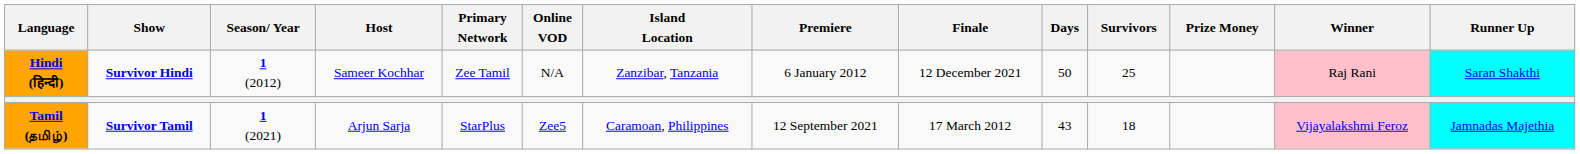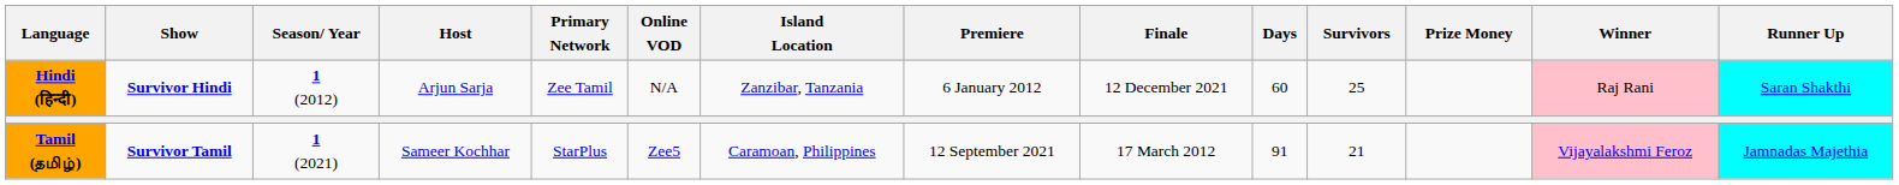Hindi (हिन्दी) | Host: Sameer Kochhar -> Arjun Sarja
Hindi (हिन्दी) | Days: 50 -> 60
Tamil (தமிழ்) | Host: Arjun Sarja -> Sameer Kochhar
Tamil (தமிழ்) | Days: 43 -> 91
Tamil (தமிழ்) | Survivors: 18 -> 21
